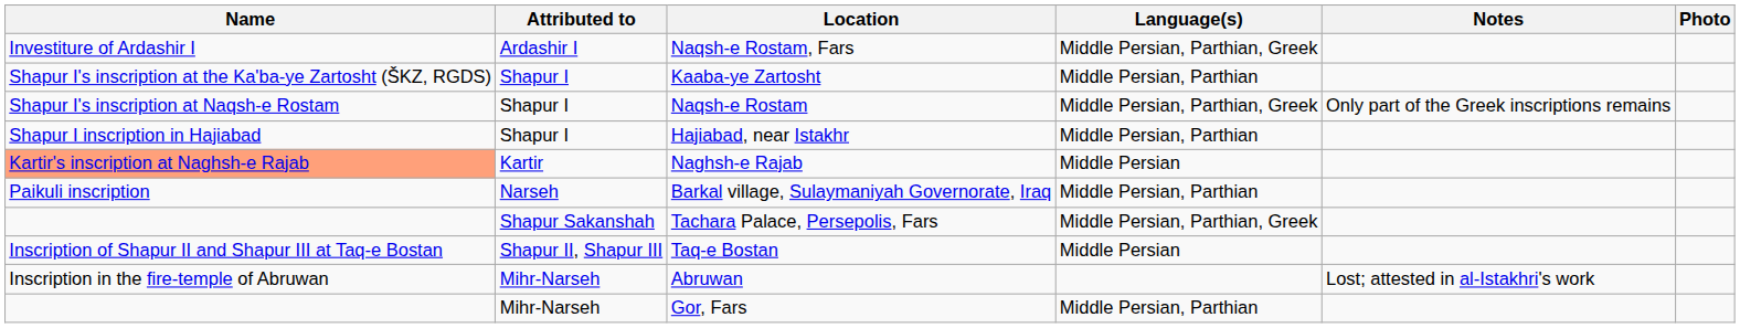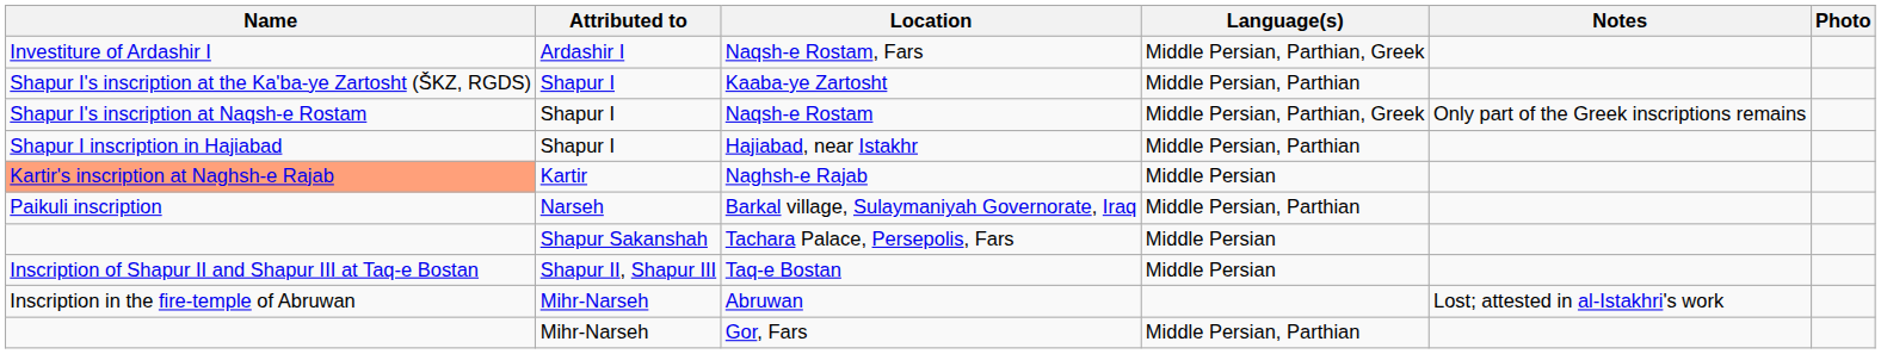Tachara Palace, Persepolis, Fars | Language(s): Middle Persian, Parthian, Greek -> Middle Persian
